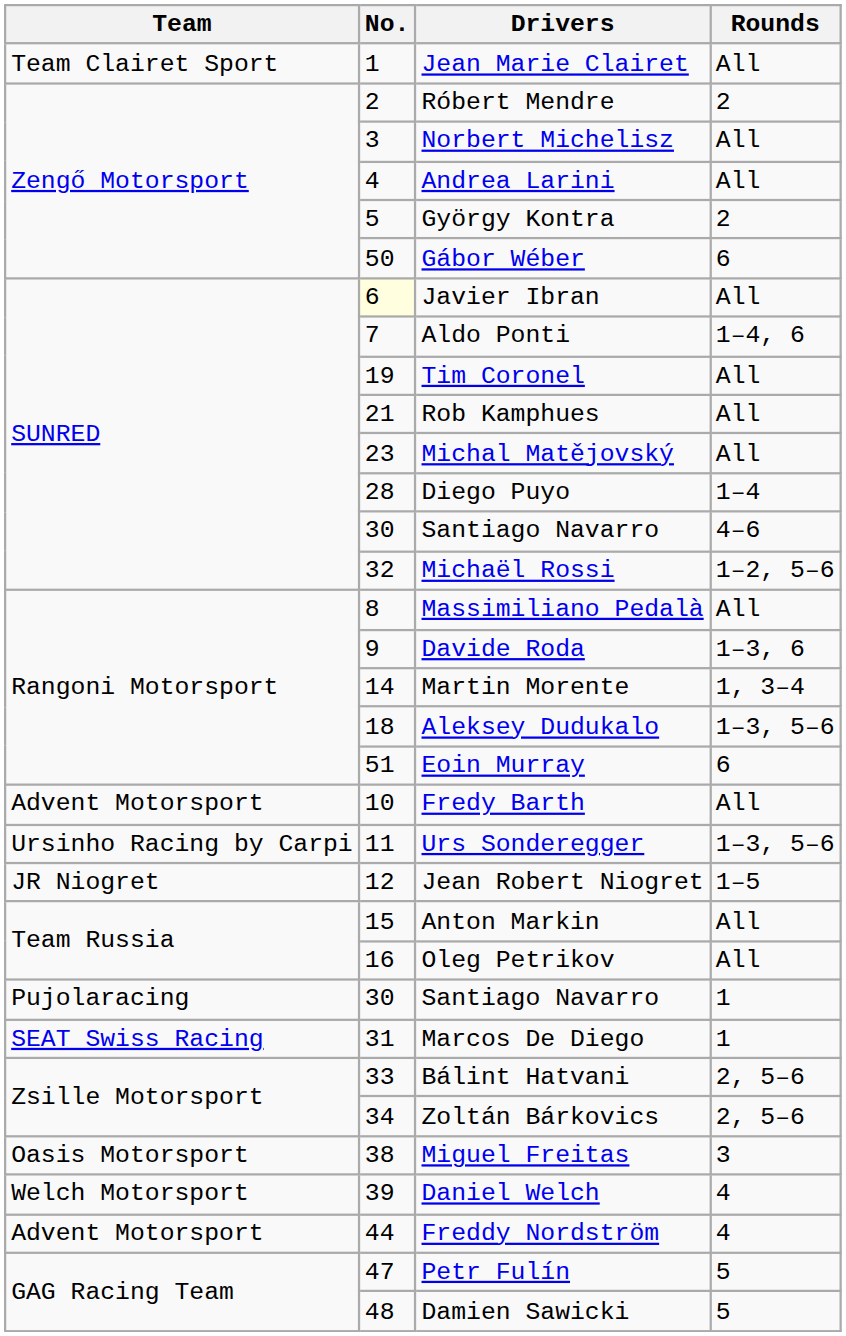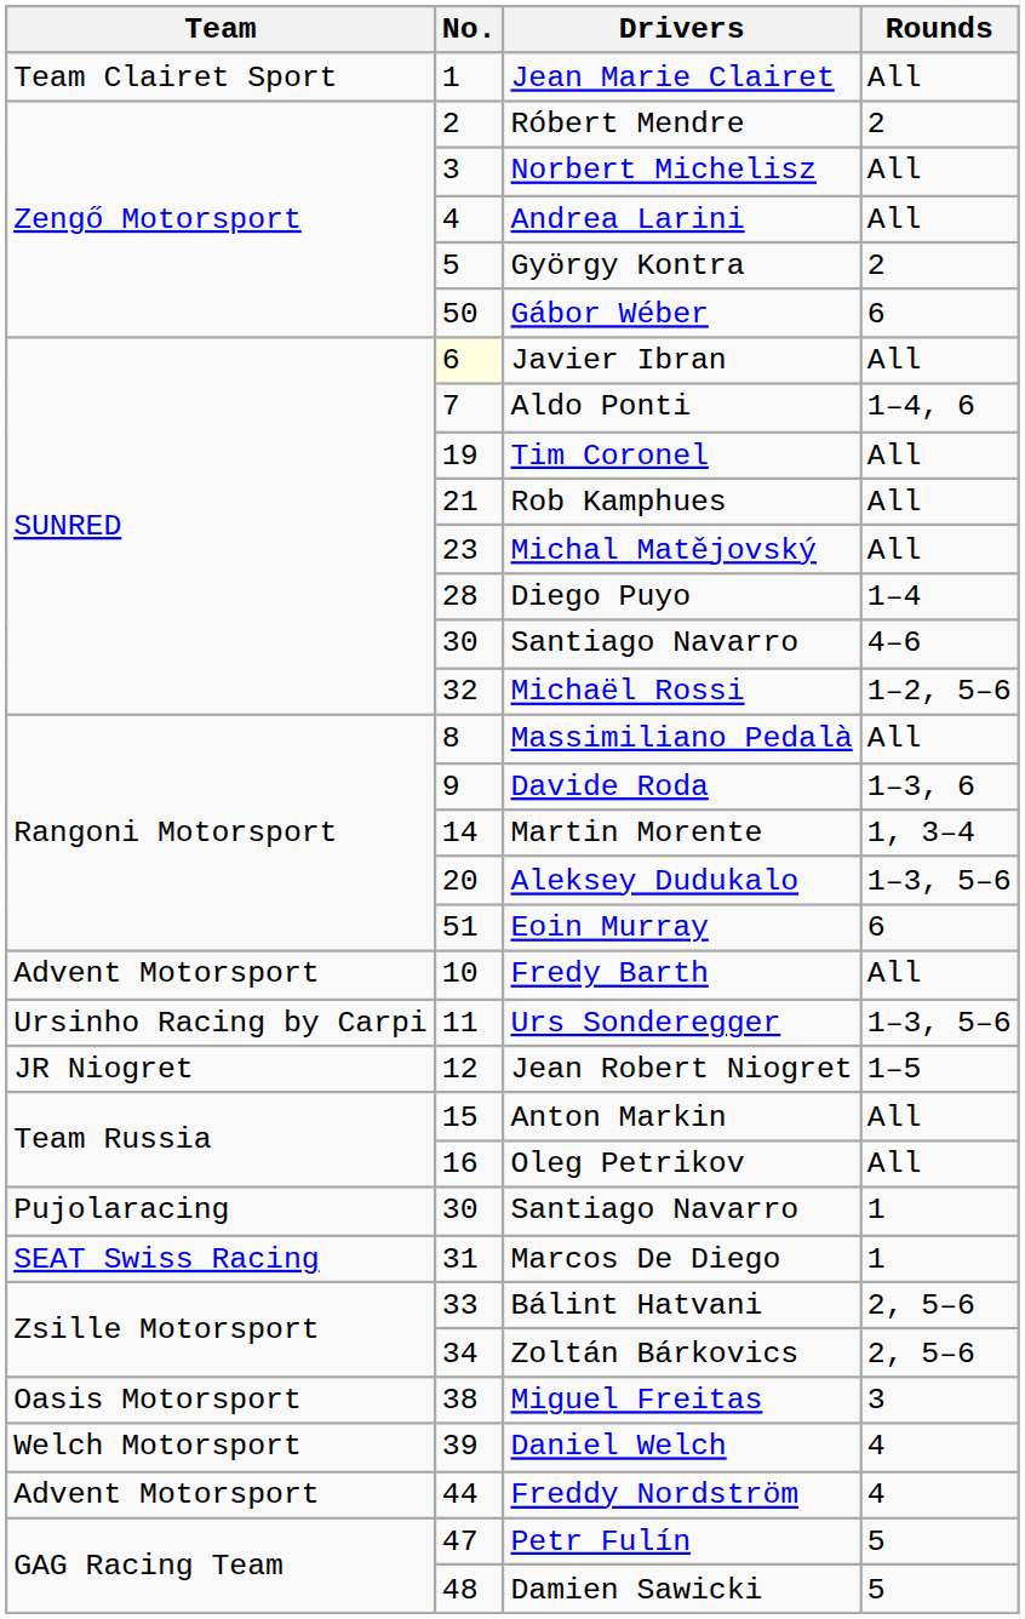Aleksey Dudukalo | No.: 18 -> 20
